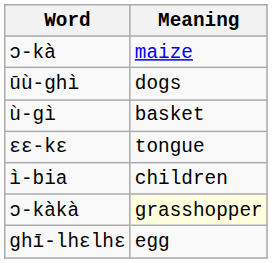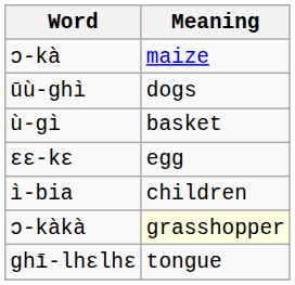ɛɛ-kɛ | Meaning: tongue -> egg
ghī-lhɛlhɛ | Meaning: egg -> tongue
